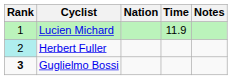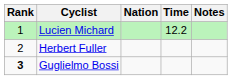Lucien Michard | Time: 11.9 -> 12.2
Herbert Fuller | Rank: paleturquoise background -> no background
